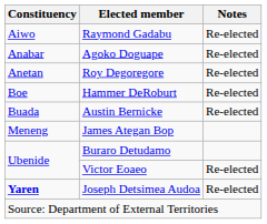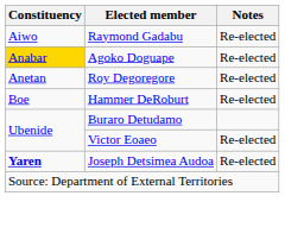Agoko Doguape | Constituency: no background -> gold background
- row: Buada | Austin Bernicke | Re-elected
- row: Meneng | James Ategan Bop
